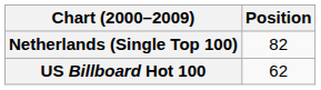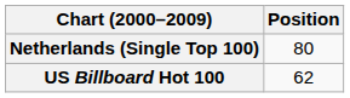Netherlands (Single Top 100) | Position: 82 -> 80
